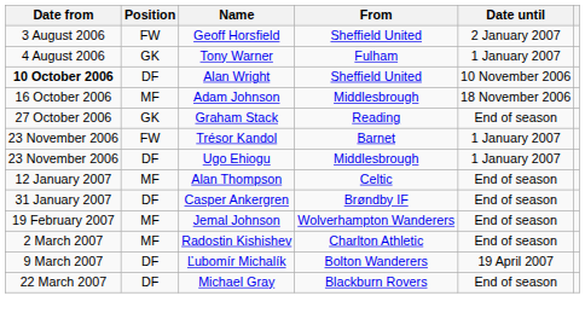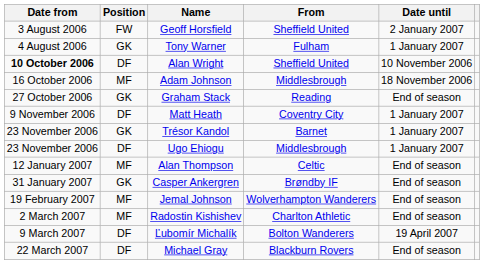+ row: 9 November 2006 | DF | Matt Heath | Coventry City | 1 January 2007
Trésor Kandol | Position: FW -> GK
Casper Ankergren | Position: DF -> GK
